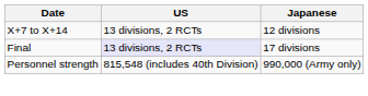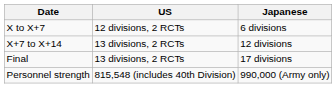+ row: X to X+7 | 12 divisions, 2 RCTs | 6 divisions
Final | US: lavender background -> no background
